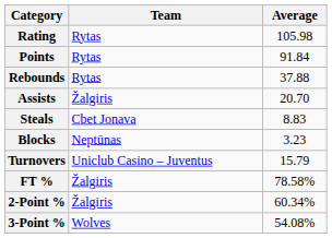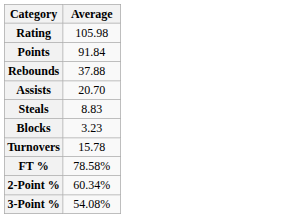- column: Team | Rytas | Rytas | Rytas | Žalgiris | Cbet Jonava | Neptūnas | Uniclub Casino – Juventus | Žalgiris | Žalgiris | Wolves
Turnovers | Average: 15.79 -> 15.78
